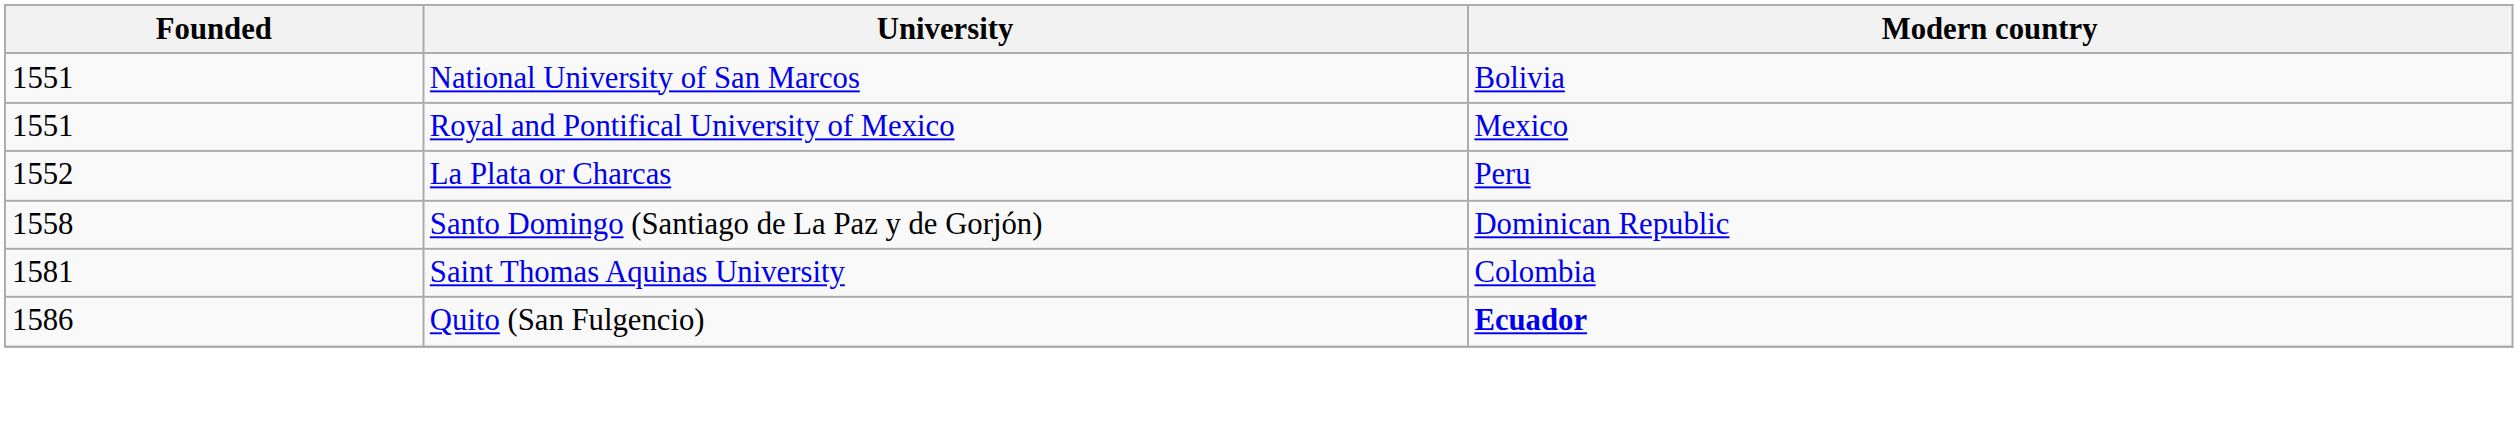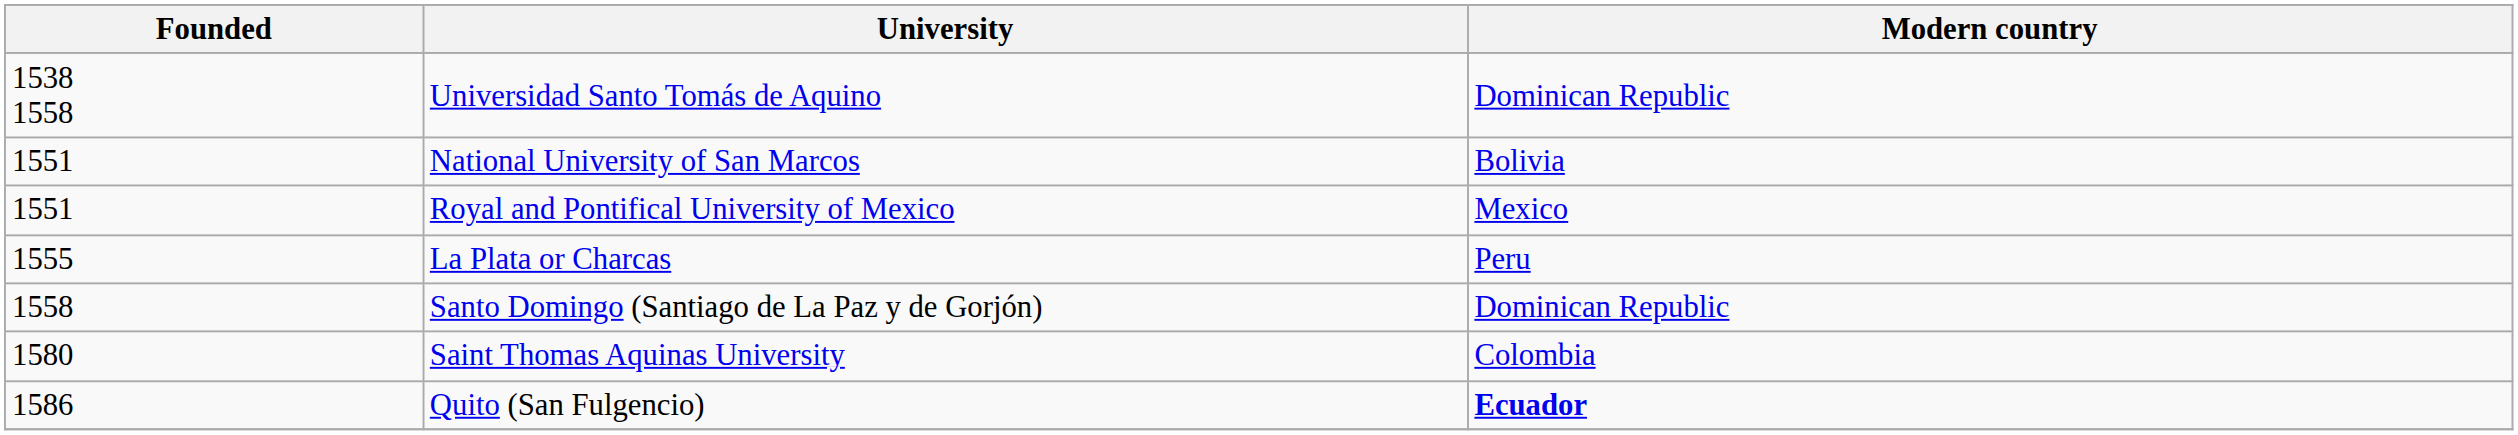+ row: 1538 1558 | Universidad Santo Tomás de Aquino | Dominican Republic
La Plata or Charcas | Founded: 1552 -> 1555
Saint Thomas Aquinas University | Founded: 1581 -> 1580
